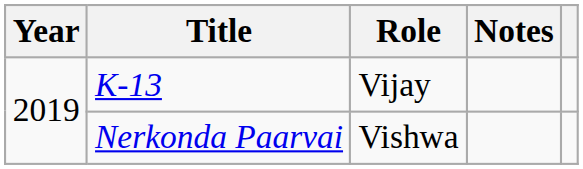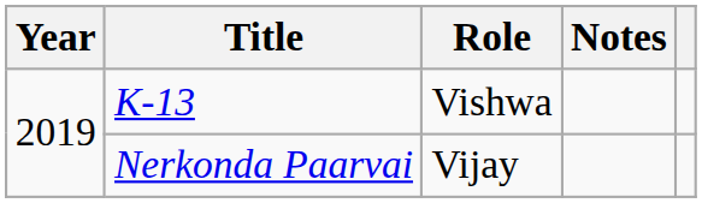K-13 | Role: Vijay -> Vishwa
Nerkonda Paarvai | Role: Vishwa -> Vijay
